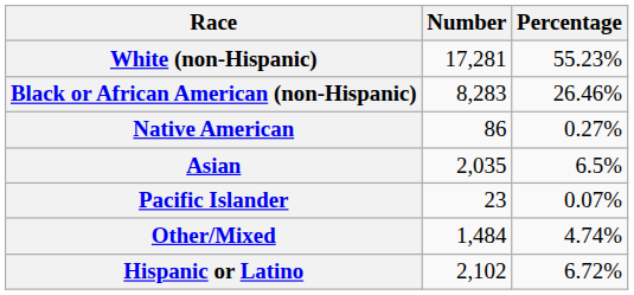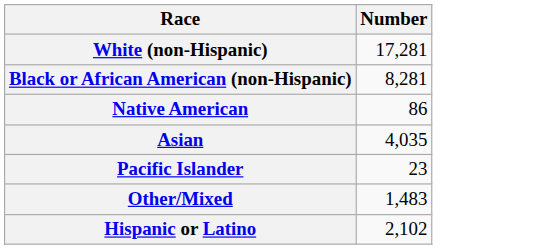- column: Percentage | 55.23% | 26.46% | 0.27% | 6.5% | 0.07% | 4.74% | 6.72%
Black or African American (non-Hispanic) | Number: 8,283 -> 8,281
Asian | Number: 2,035 -> 4,035
Other/Mixed | Number: 1,484 -> 1,483
